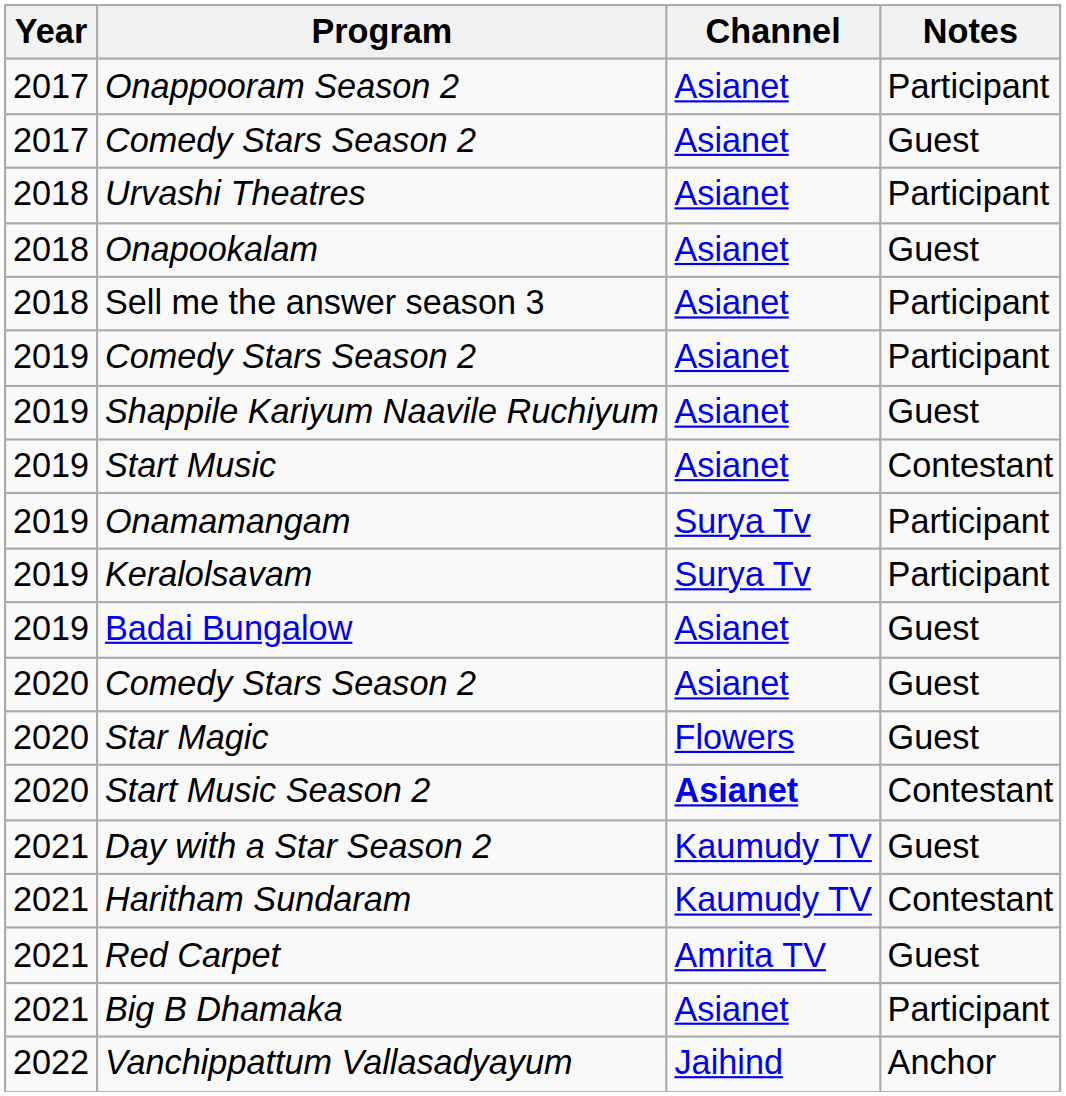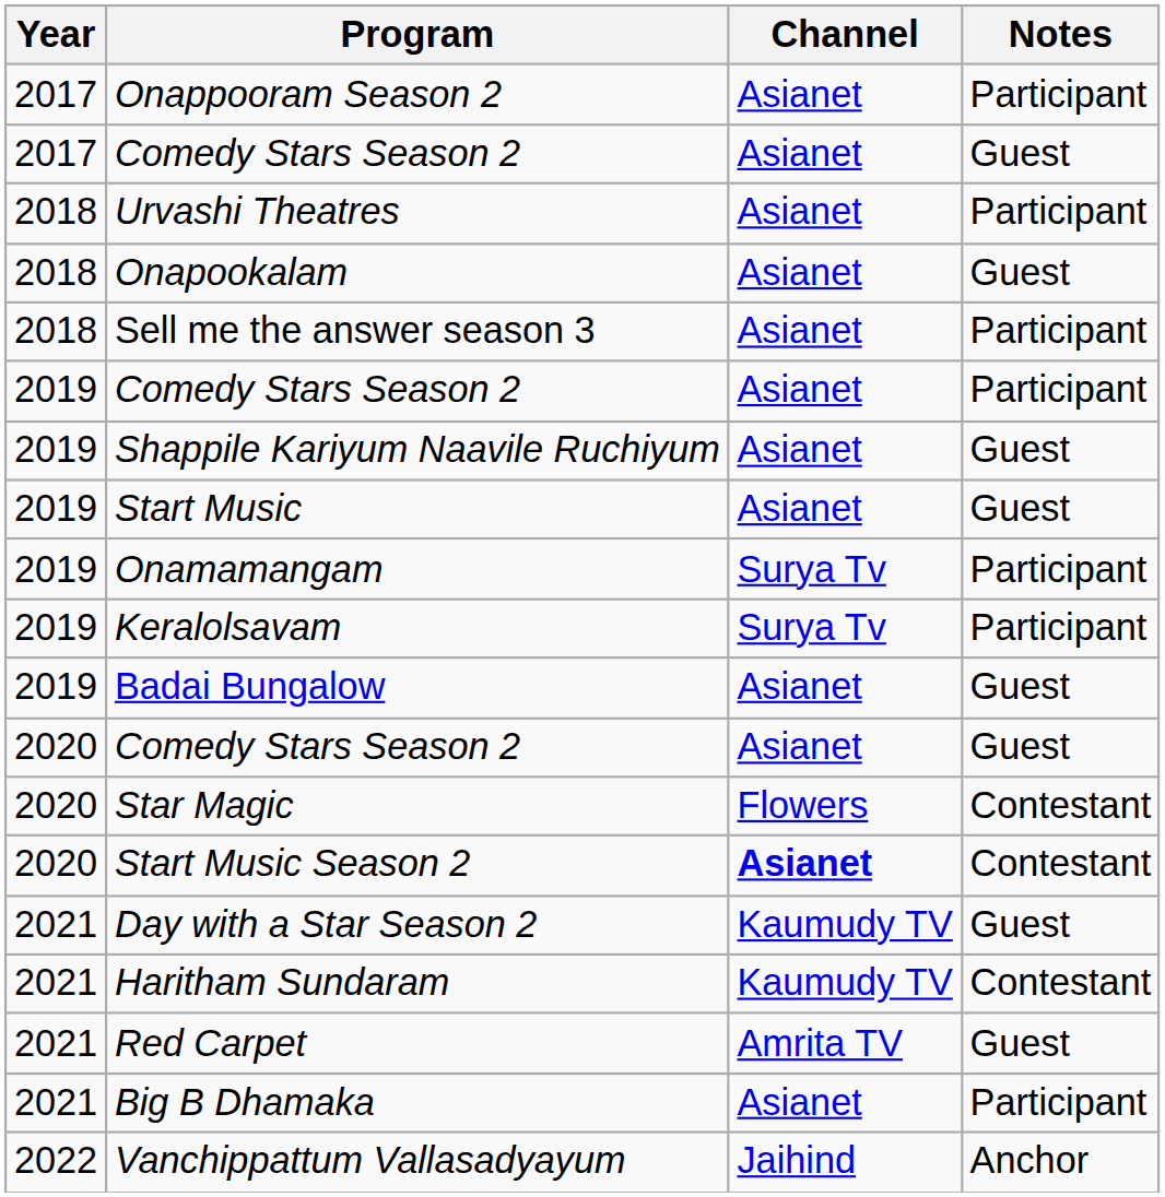Start Music | Notes: Contestant -> Guest
Star Magic | Notes: Guest -> Contestant
